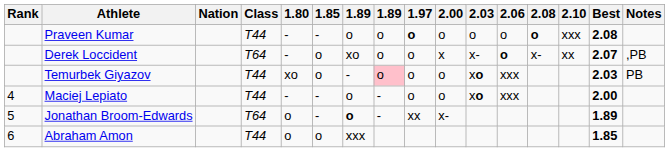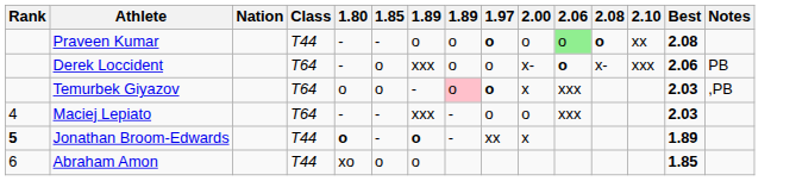- column: 2.03 | o | x- | xo | xo
Praveen Kumar | 2.06: no background -> lightgreen background
Praveen Kumar | 2.10: xxx -> xx
Derek Loccident | column 7: xo -> xxx
Derek Loccident | 2.00: x -> x-
Derek Loccident | 2.10: xx -> xxx
Derek Loccident | Best: 2.07 -> 2.06
Derek Loccident | Notes: ,PB -> PB
Temurbek Giyazov | Class: T44 -> T64
Temurbek Giyazov | 1.80: xo -> o
Temurbek Giyazov | 1.97: normal -> bold
Temurbek Giyazov | 2.00: o -> x
Temurbek Giyazov | Notes: PB -> ,PB
Maciej Lepiato | Class: T44 -> T64
Maciej Lepiato | column 7: o -> xxx
Maciej Lepiato | Best: 2.00 -> 2.03
Jonathan Broom-Edwards | Rank: normal -> bold
Jonathan Broom-Edwards | Class: T64 -> T44
Jonathan Broom-Edwards | 1.80: normal -> bold
Jonathan Broom-Edwards | 2.00: x- -> x
Abraham Amon | 1.80: o -> xo
Abraham Amon | column 7: xxx -> o
